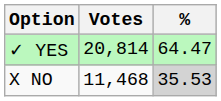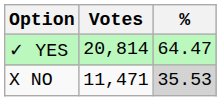X NO | Votes: 11,468 -> 11,471
